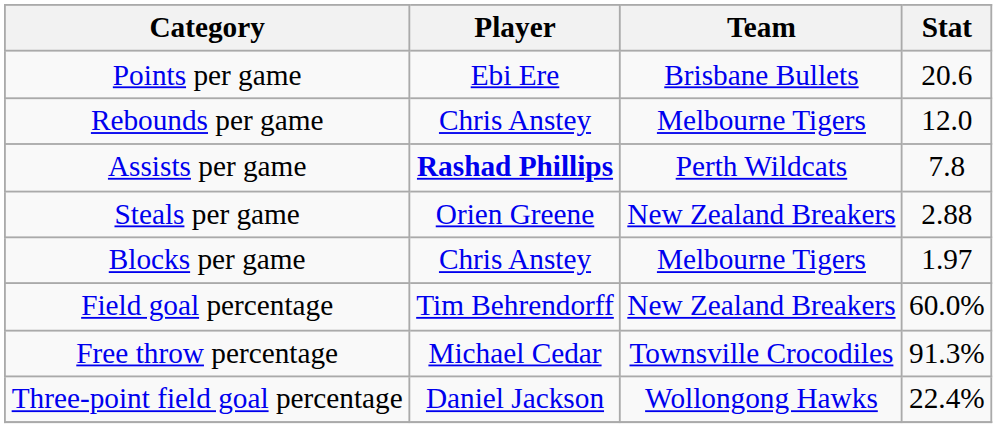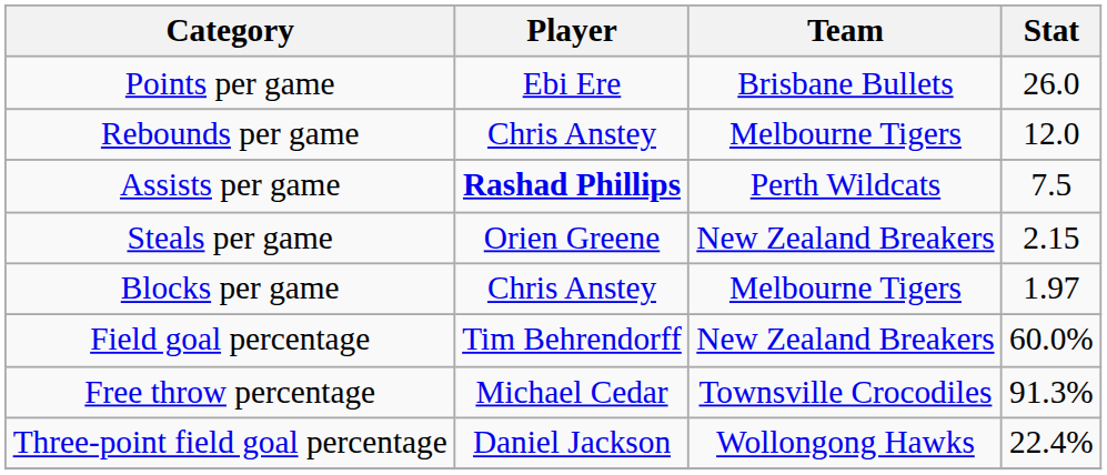Points per game | Stat: 20.6 -> 26.0
Assists per game | Stat: 7.8 -> 7.5
Steals per game | Stat: 2.88 -> 2.15
